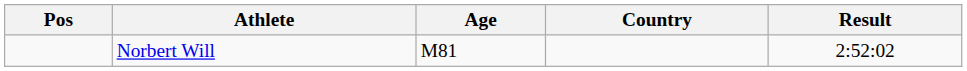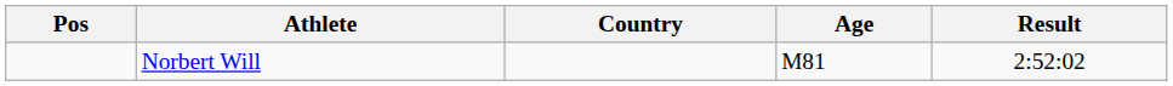columns swapped: Age <-> Country
